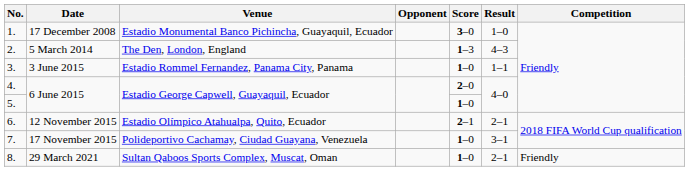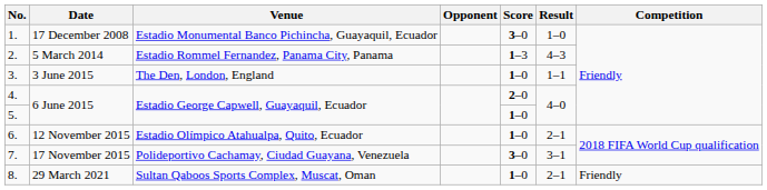2. | Venue: The Den, London, England -> Estadio Rommel Fernandez, Panama City, Panama
3. | Venue: Estadio Rommel Fernandez, Panama City, Panama -> The Den, London, England
6. | Score: 2–1 -> 1–0
7. | Score: 1–0 -> 3–0
